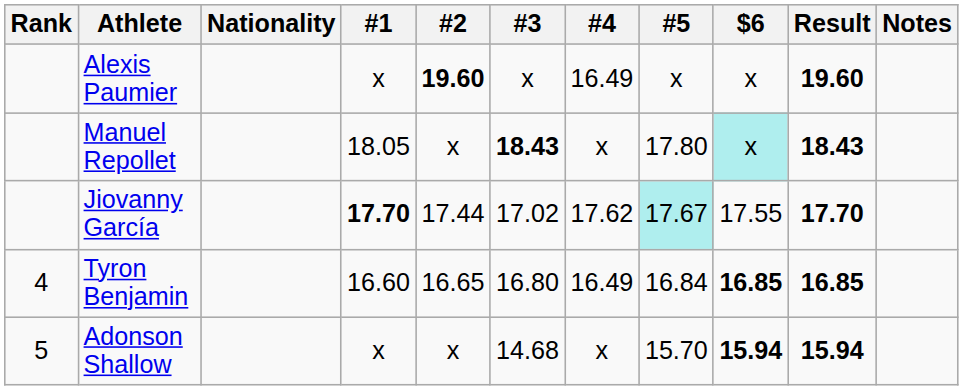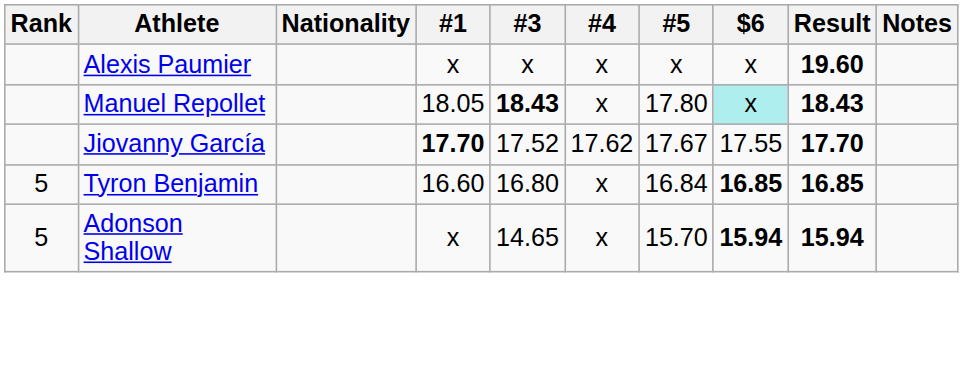- column: #2 | 19.60 | x | 17.44 | 16.65 | x
Alexis Paumier | #4: 16.49 -> x
Jiovanny García | #3: 17.02 -> 17.52
Jiovanny García | #5: paleturquoise background -> no background
Tyron Benjamin | Rank: 4 -> 5
Tyron Benjamin | #4: 16.49 -> x
Adonson Shallow | #3: 14.68 -> 14.65
